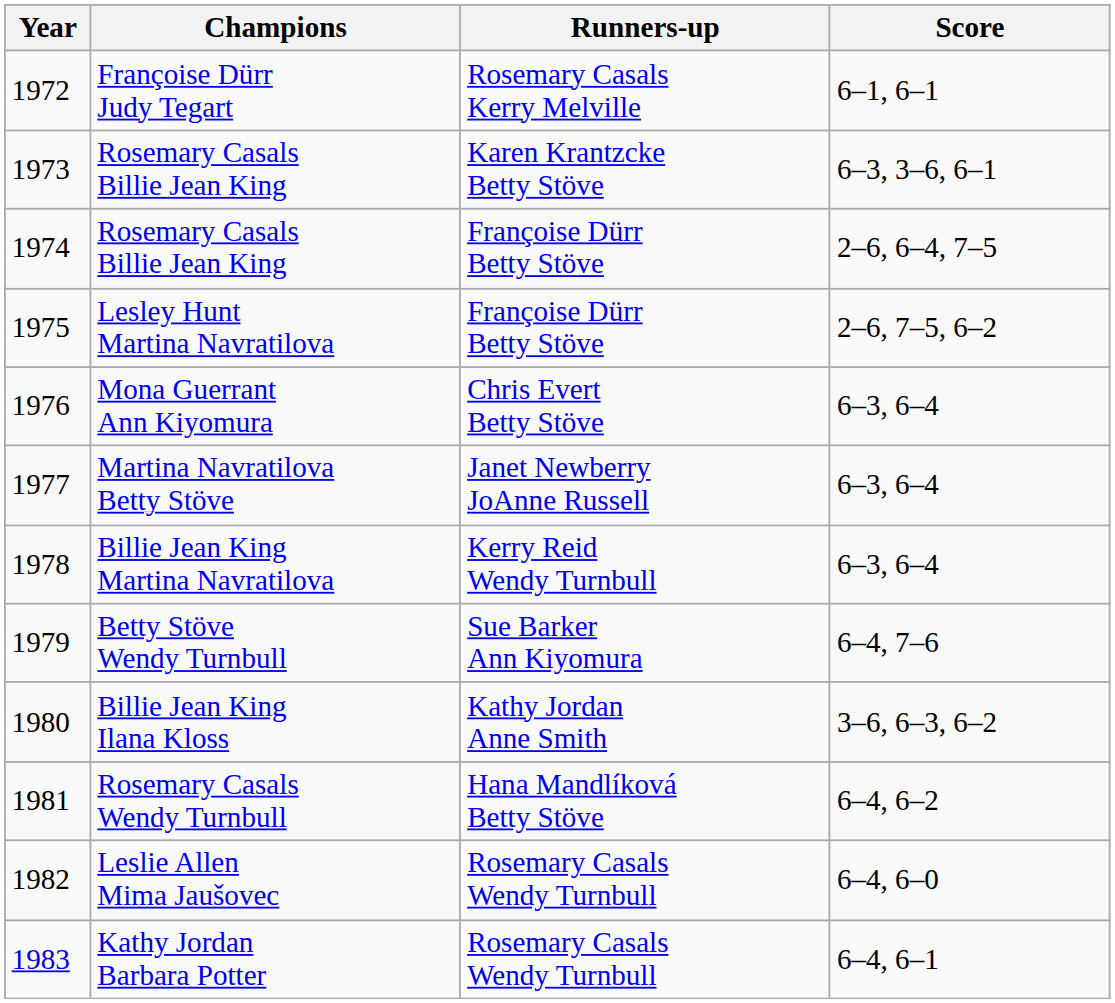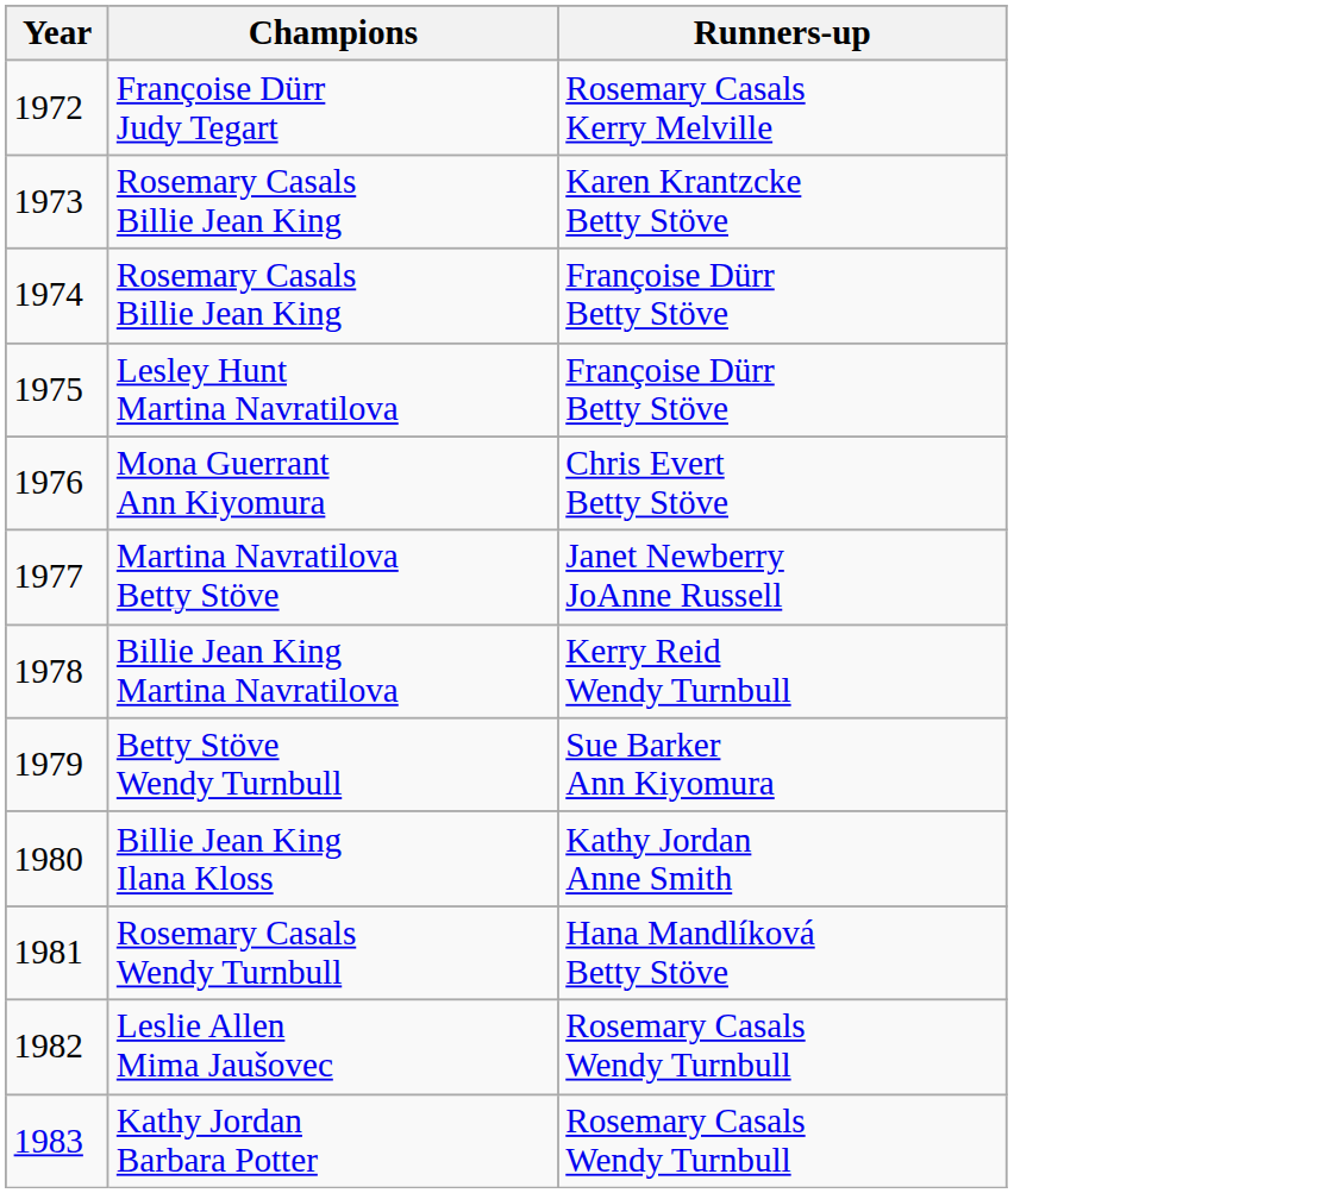- column: Score | 6–1, 6–1 | 6–3, 3–6, 6–1 | 2–6, 6–4, 7–5 | 2–6, 7–5, 6–2 | 6–3, 6–4 | 6–3, 6–4 | 6–3, 6–4 | 6–4, 7–6 | 3–6, 6–3, 6–2 | 6–4, 6–2 | 6–4, 6–0 | 6–4, 6–1
